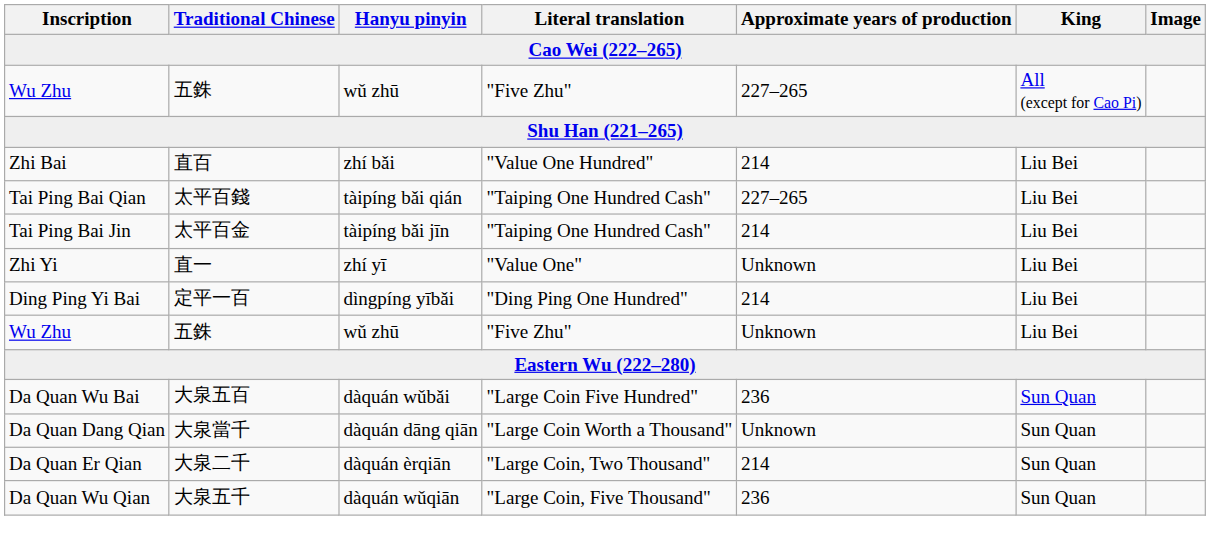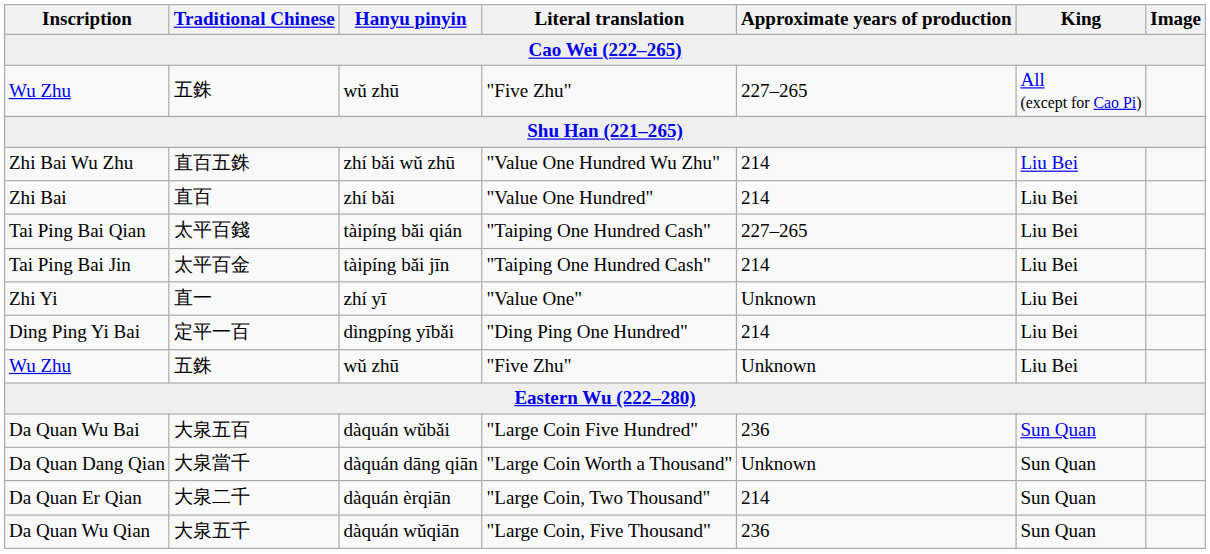+ row: Zhi Bai Wu Zhu | 直百五銖 | zhí bǎi wǔ zhū | "Value One Hundred Wu Zhu" | 214 | Liu Bei
